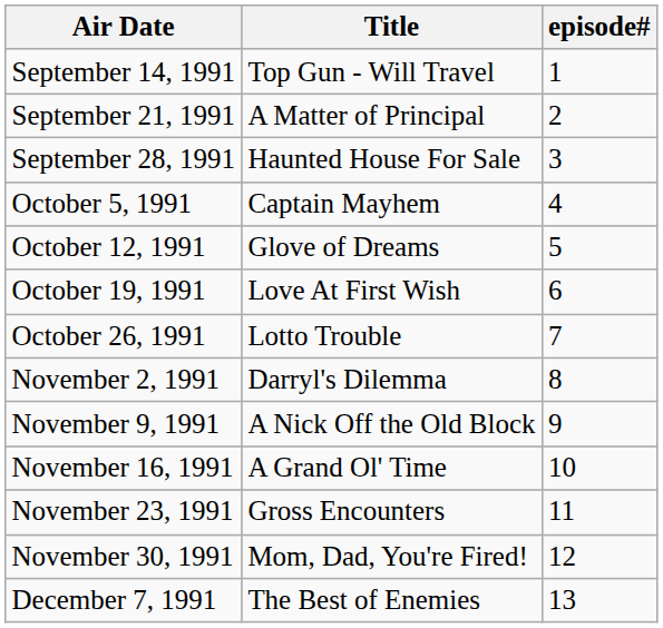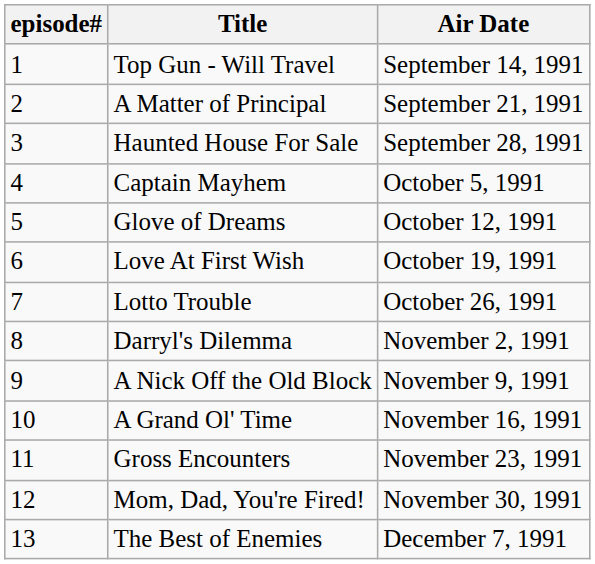columns swapped: episode# <-> Air Date
